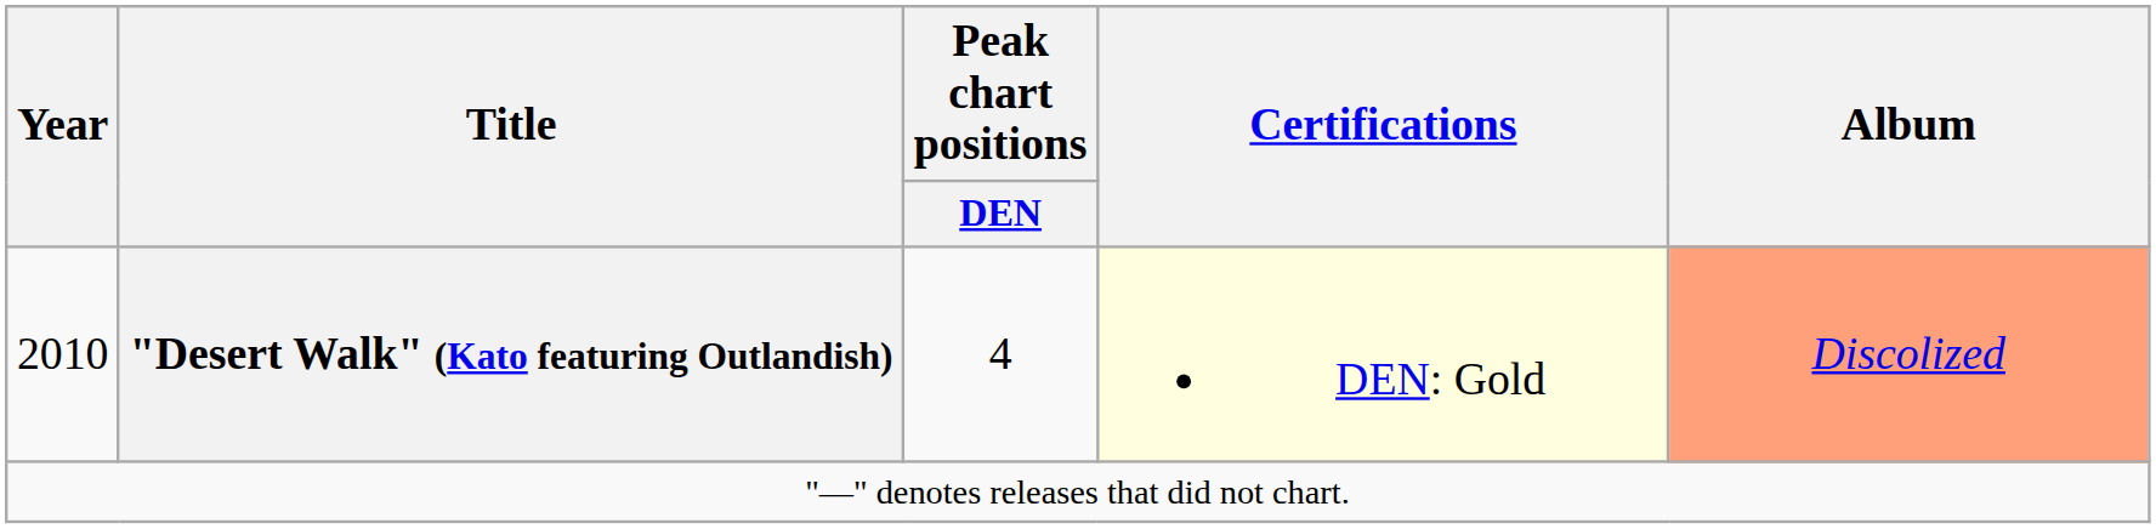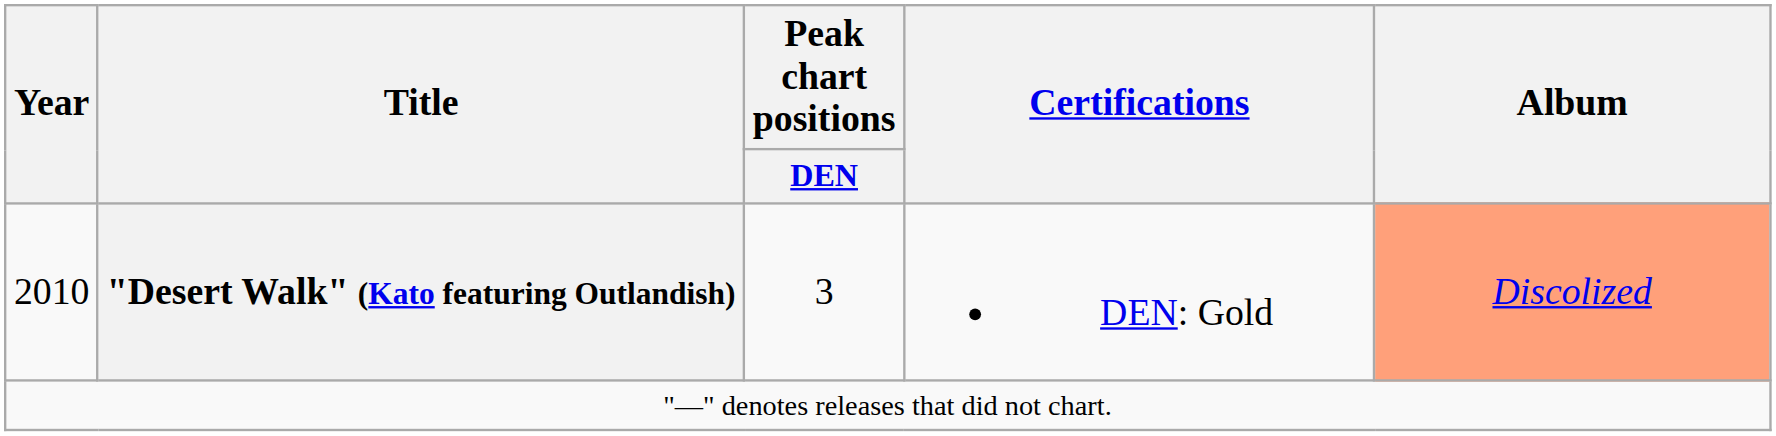2010 | Peak chart positions / DEN: 4 -> 3
2010 | Certifications: lightyellow background -> no background
